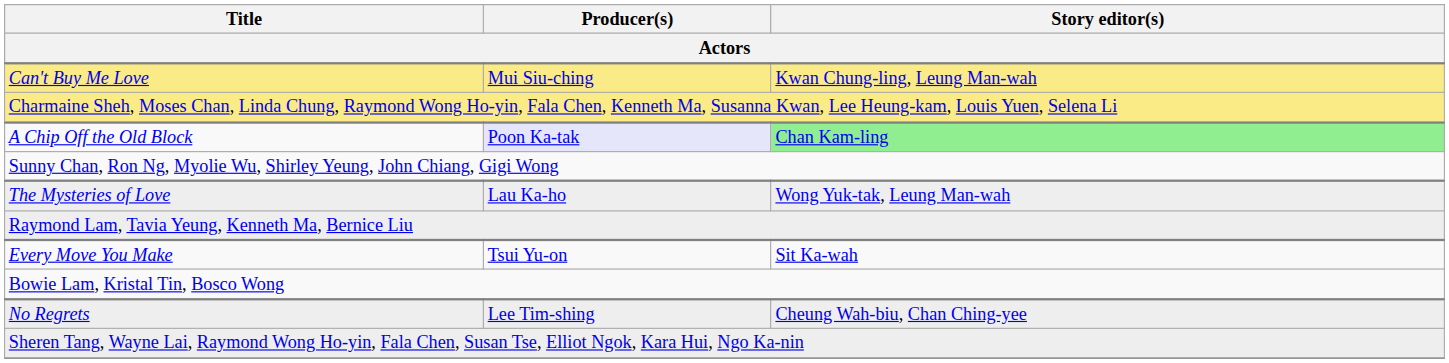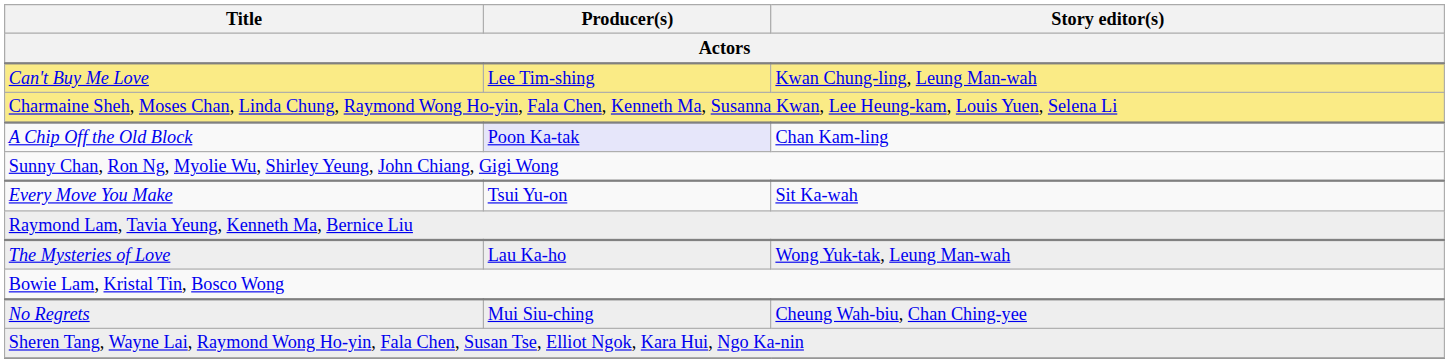Can't Buy Me Love | Producer(s): Mui Siu-ching -> Lee Tim-shing
A Chip Off the Old Block | Story editor(s): lightgreen background -> no background
rows swapped: The Mysteries of Love <-> Every Move You Make
No Regrets | Producer(s): Lee Tim-shing -> Mui Siu-ching
